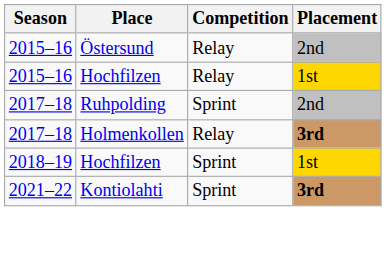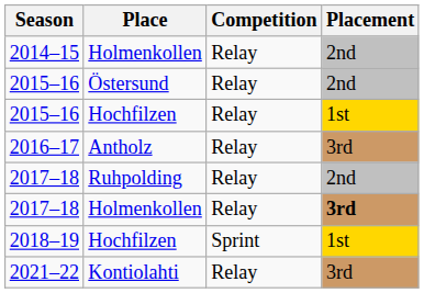+ row: 2014–15 | Holmenkollen | Relay | 2nd
+ row: 2016–17 | Antholz | Relay | 3rd
2017–18 / Ruhpolding | Competition: Sprint -> Relay
2021–22 | Competition: Sprint -> Relay
2021–22 | Placement: bold -> normal
